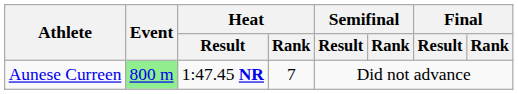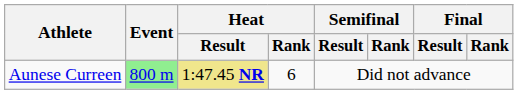Aunese Curreen | Heat / Result: no background -> khaki background
Aunese Curreen | Heat / Rank: 7 -> 6
